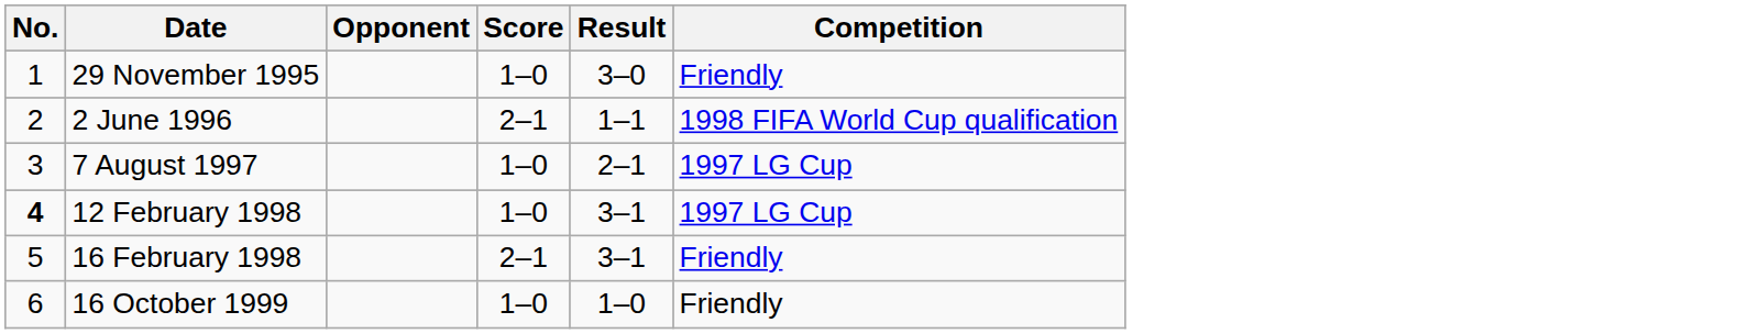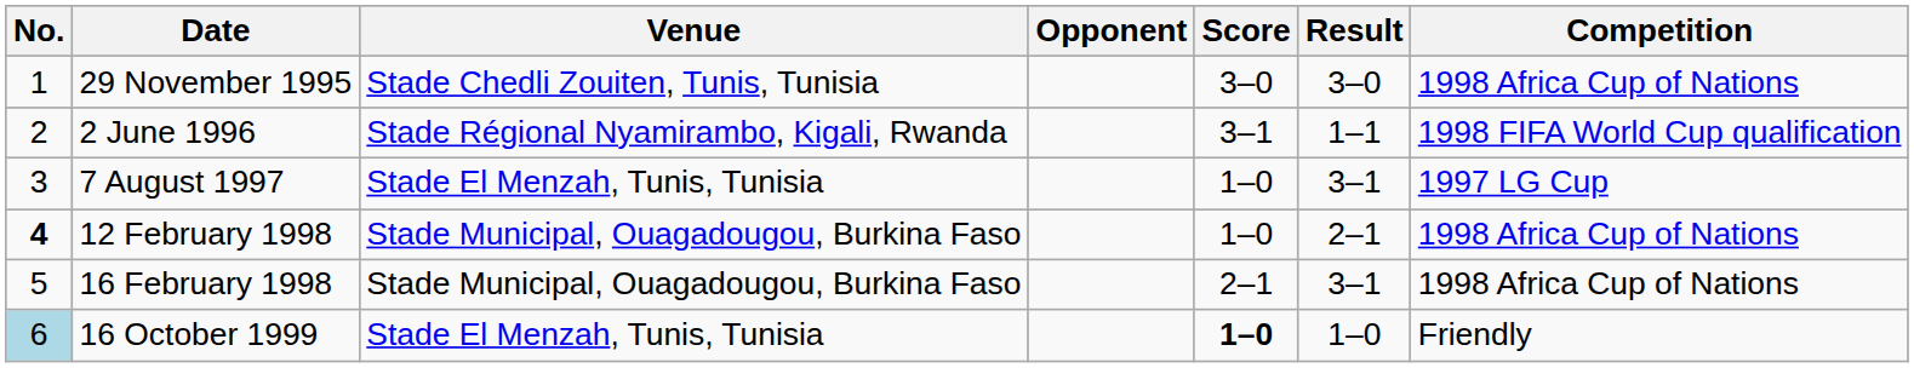+ column: Venue | Stade Chedli Zouiten, Tunis, Tunisia | Stade Régional Nyamirambo, Kigali, Rwanda | Stade El Menzah, Tunis, Tunisia | Stade Municipal, Ouagadougou, Burkina Faso | Stade Municipal, Ouagadougou, Burkina Faso | Stade El Menzah, Tunis, Tunisia
29 November 1995 | Score: 1–0 -> 3–0
29 November 1995 | Competition: Friendly -> 1998 Africa Cup of Nations
2 June 1996 | Score: 2–1 -> 3–1
7 August 1997 | Result: 2–1 -> 3–1
12 February 1998 | Result: 3–1 -> 2–1
12 February 1998 | Competition: 1997 LG Cup -> 1998 Africa Cup of Nations
16 February 1998 | Competition: Friendly -> 1998 Africa Cup of Nations
16 October 1999 | No.: no background -> lightblue background
16 October 1999 | Score: normal -> bold
